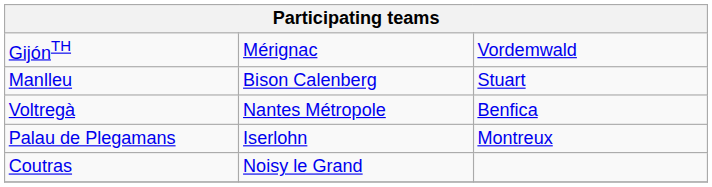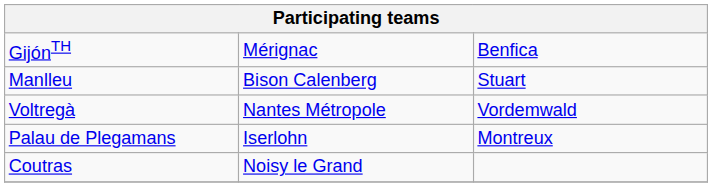GijónTH | column 3: Vordemwald -> Benfica
Voltregà | column 3: Benfica -> Vordemwald
